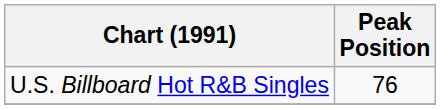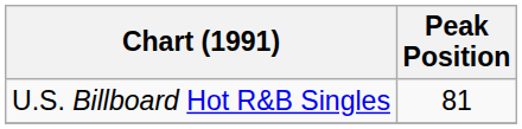U.S. Billboard Hot R&B Singles | Peak Position: 76 -> 81
